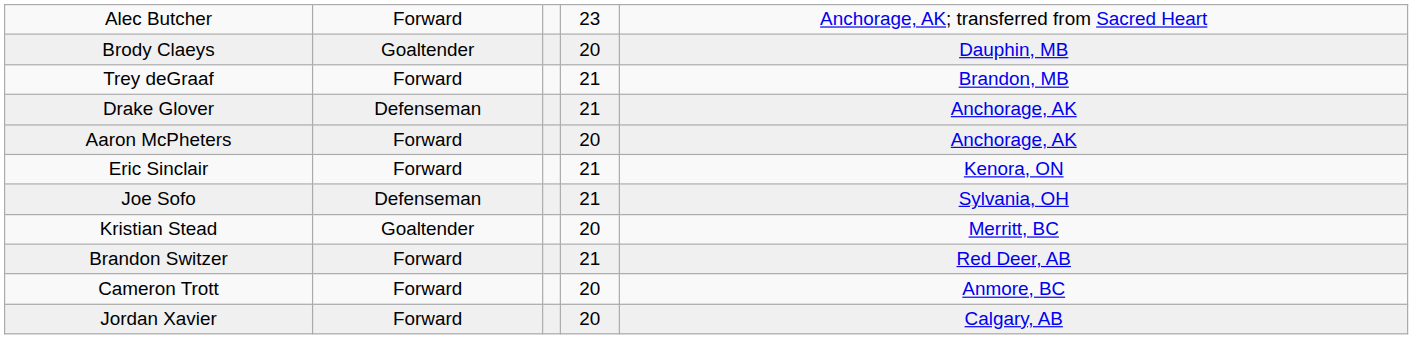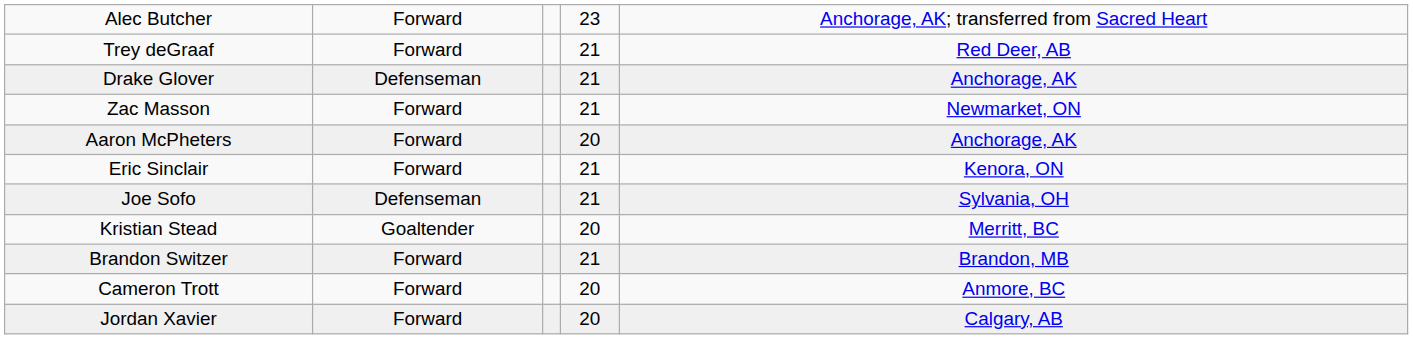- row: Brody Claeys | Goaltender | 20 | Dauphin, MB
Trey deGraaf | column 5: Brandon, MB -> Red Deer, AB
+ row: Zac Masson | Forward | 21 | Newmarket, ON
Brandon Switzer | column 5: Red Deer, AB -> Brandon, MB
